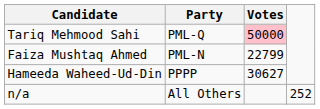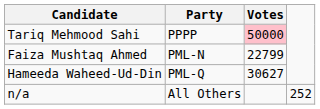Tariq Mehmood Sahi | Party: PML-Q -> PPPP
Hameeda Waheed-Ud-Din | Party: PPPP -> PML-Q
